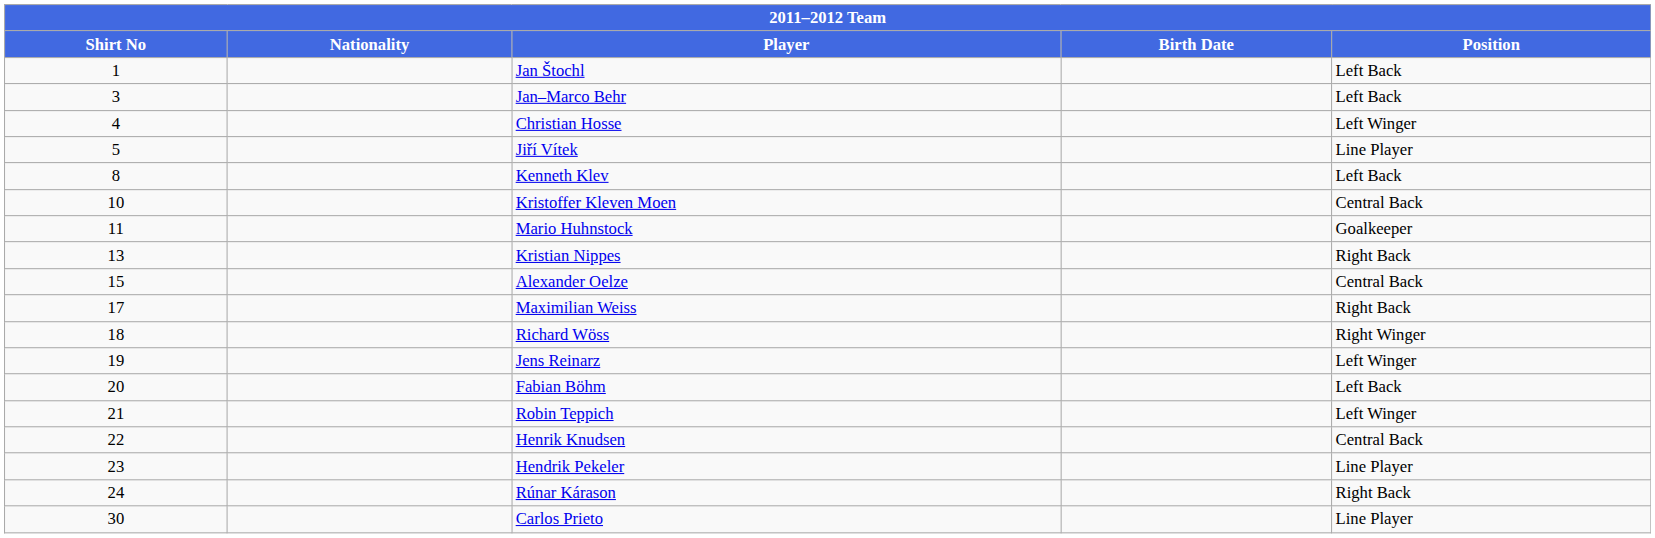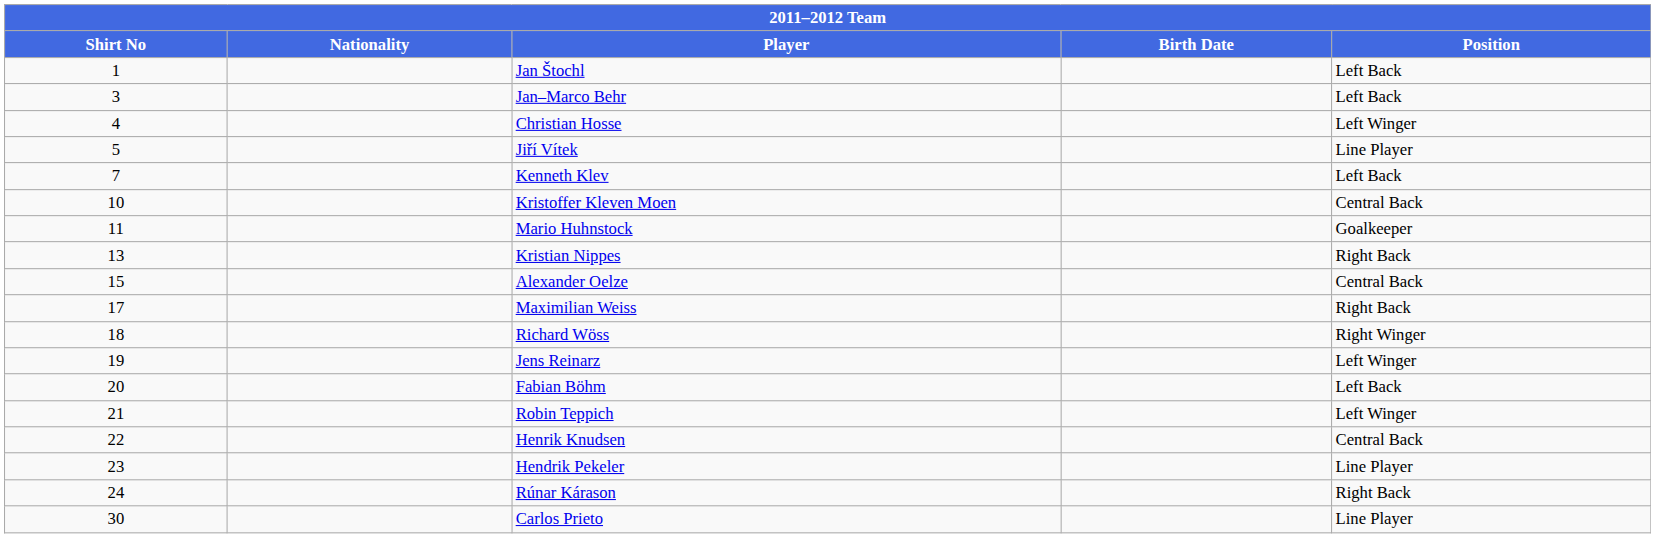Kenneth Klev | Shirt No: 8 -> 7
